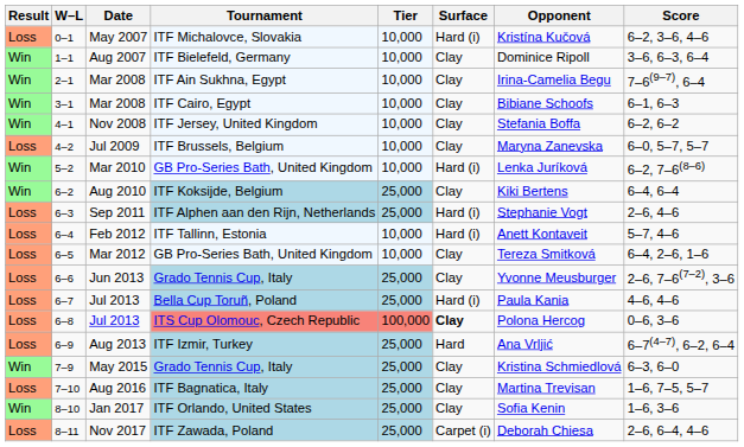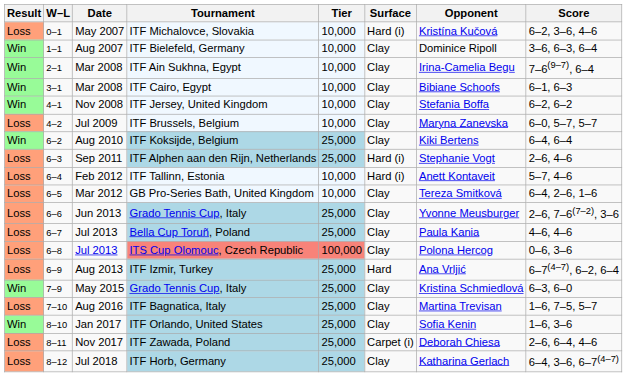- row: Win | 5–2 | Mar 2010 | GB Pro-Series Bath, United Kingdom | 10,000 | Hard (i) | Lenka Juríková | 6–2, 7–6(8–6)
Jul 2013 / Bella Cup Toruñ, Poland | Surface: Hard (i) -> Clay
Jul 2013 / ITS Cup Olomouc, Czech Republic | Surface: bold -> normal
+ row: Loss | 8–12 | Jul 2018 | ITF Horb, Germany | 25,000 | Clay | Katharina Gerlach | 6–4, 3–6, 6–7(4–7)
